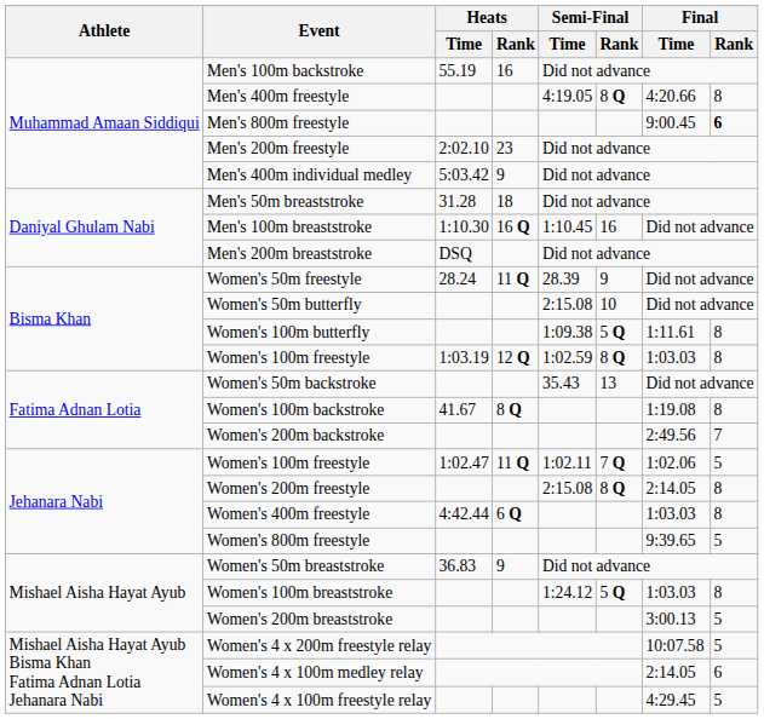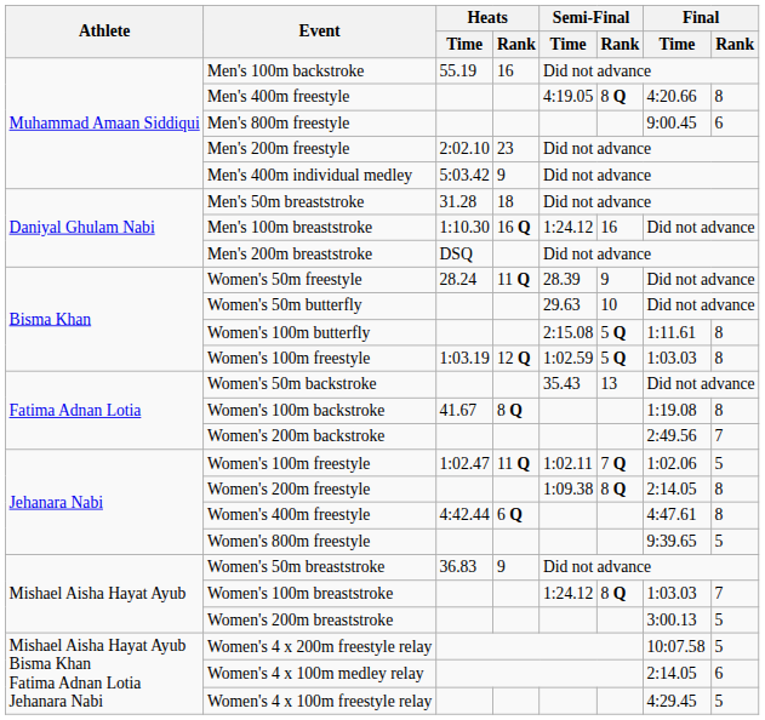Men's 800m freestyle | Final / Rank: bold -> normal
Men's 100m breaststroke | Semi-Final / Time: 1:10.45 -> 1:24.12
Women's 50m butterfly | Semi-Final / Time: 2:15.08 -> 29.63
Women's 100m butterfly | Semi-Final / Time: 1:09.38 -> 2:15.08
Women's 100m freestyle / 1:03.19 | Semi-Final / Rank: 8 Q -> 5 Q
Women's 200m freestyle | Semi-Final / Time: 2:15.08 -> 1:09.38
Women's 400m freestyle | Final / Time: 1:03.03 -> 4:47.61
Women's 100m breaststroke | Semi-Final / Rank: 5 Q -> 8 Q
Women's 100m breaststroke | Final / Rank: 8 -> 7
